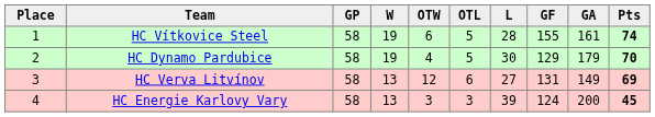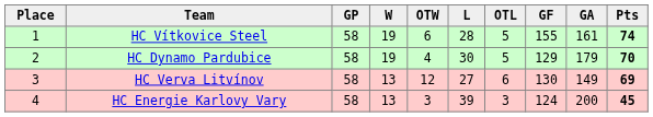columns swapped: OTL <-> L
HC Verva Litvínov | GF: 131 -> 130
